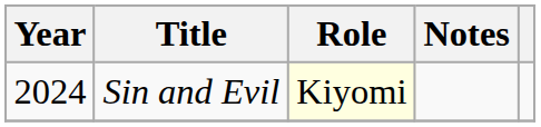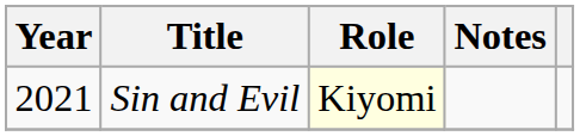Sin and Evil | Year: 2024 -> 2021
